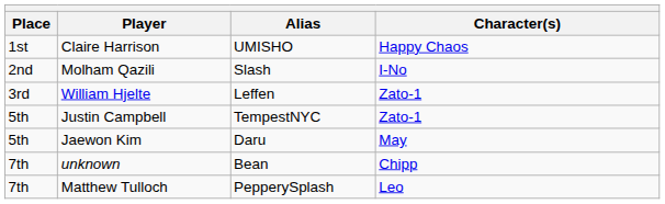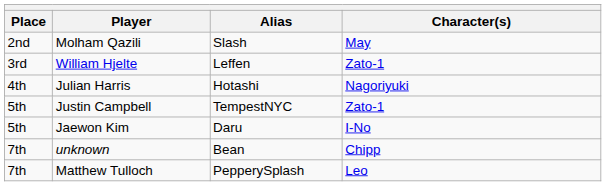- row: 1st | Claire Harrison | UMISHO | Happy Chaos
Molham Qazili | Character(s): I-No -> May
+ row: 4th | Julian Harris | Hotashi | Nagoriyuki
Jaewon Kim | Character(s): May -> I-No
